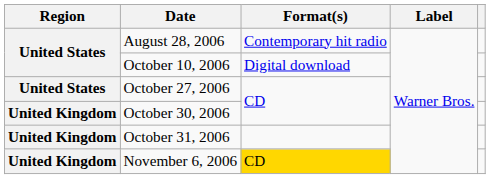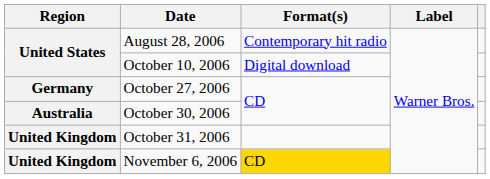October 27, 2006 | Region: United States -> Germany
October 30, 2006 | Region: United Kingdom -> Australia
